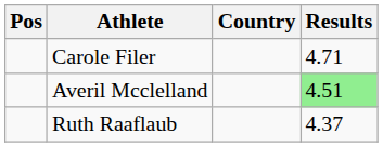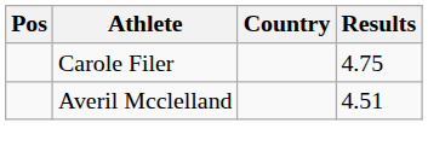Carole Filer | Results: 4.71 -> 4.75
Averil Mcclelland | Results: lightgreen background -> no background
- row: Ruth Raaflaub | 4.37
